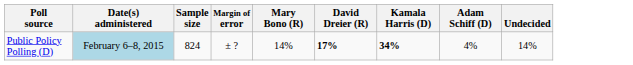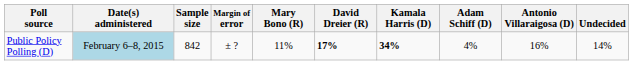+ column: Antonio Villaraigosa (D) | 16%
Public Policy Polling (D) | Sample size: 824 -> 842
Public Policy Polling (D) | Mary Bono (R): 14% -> 11%
